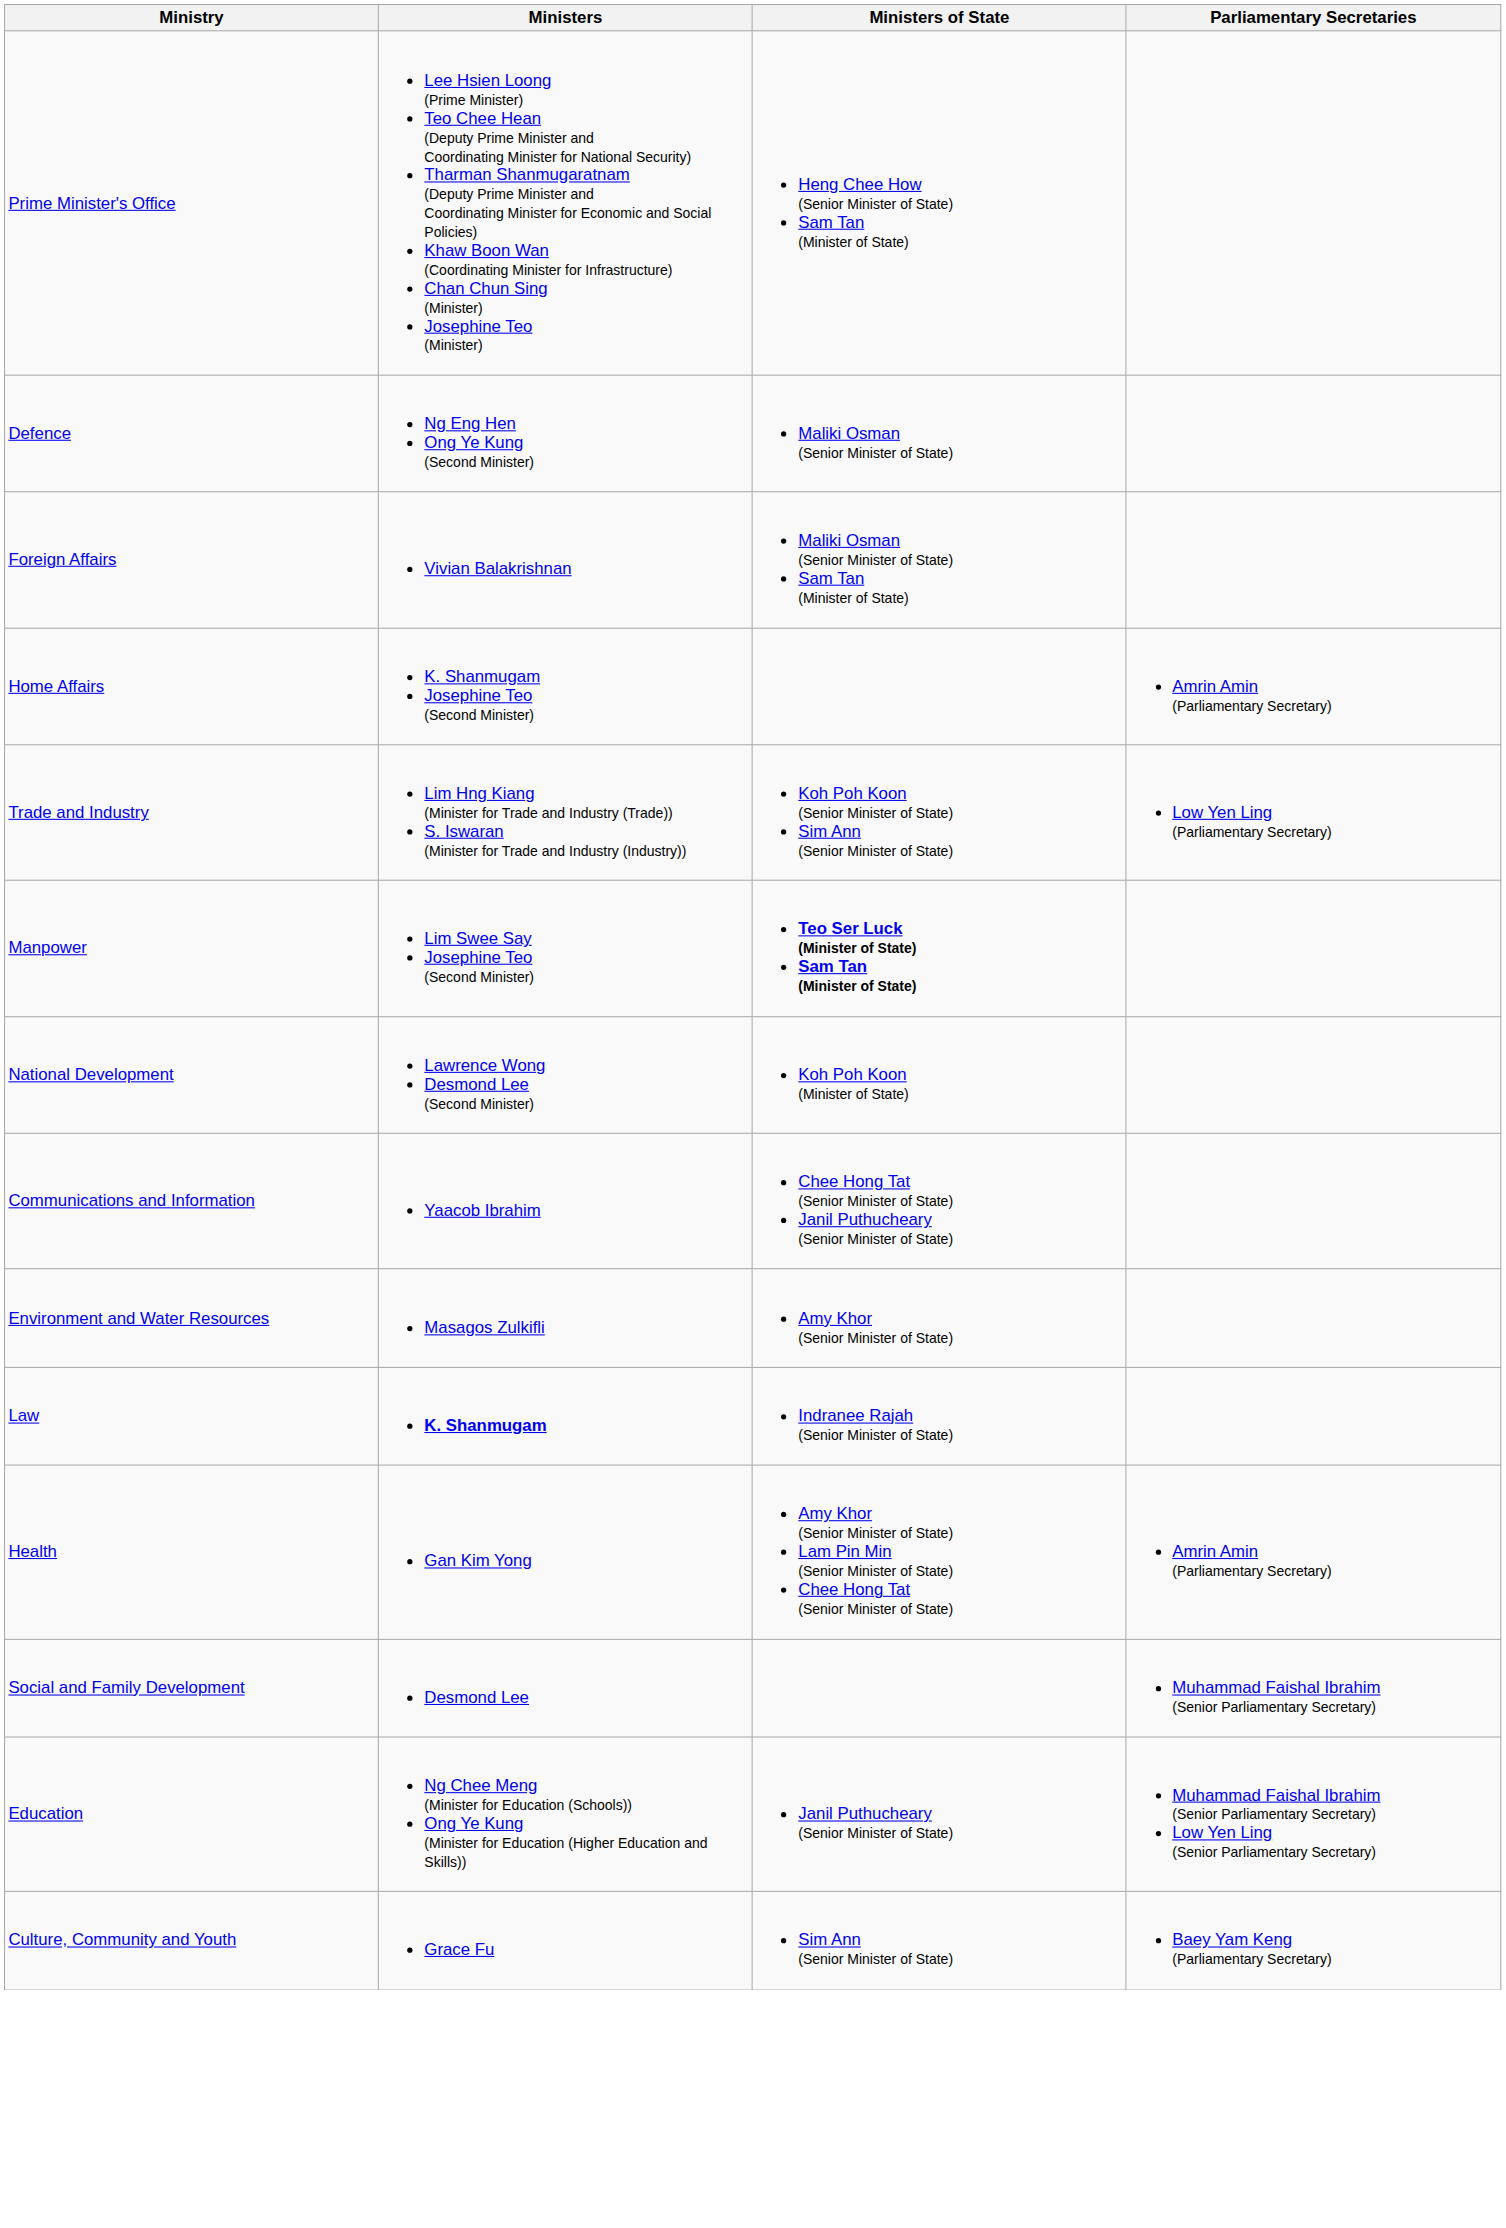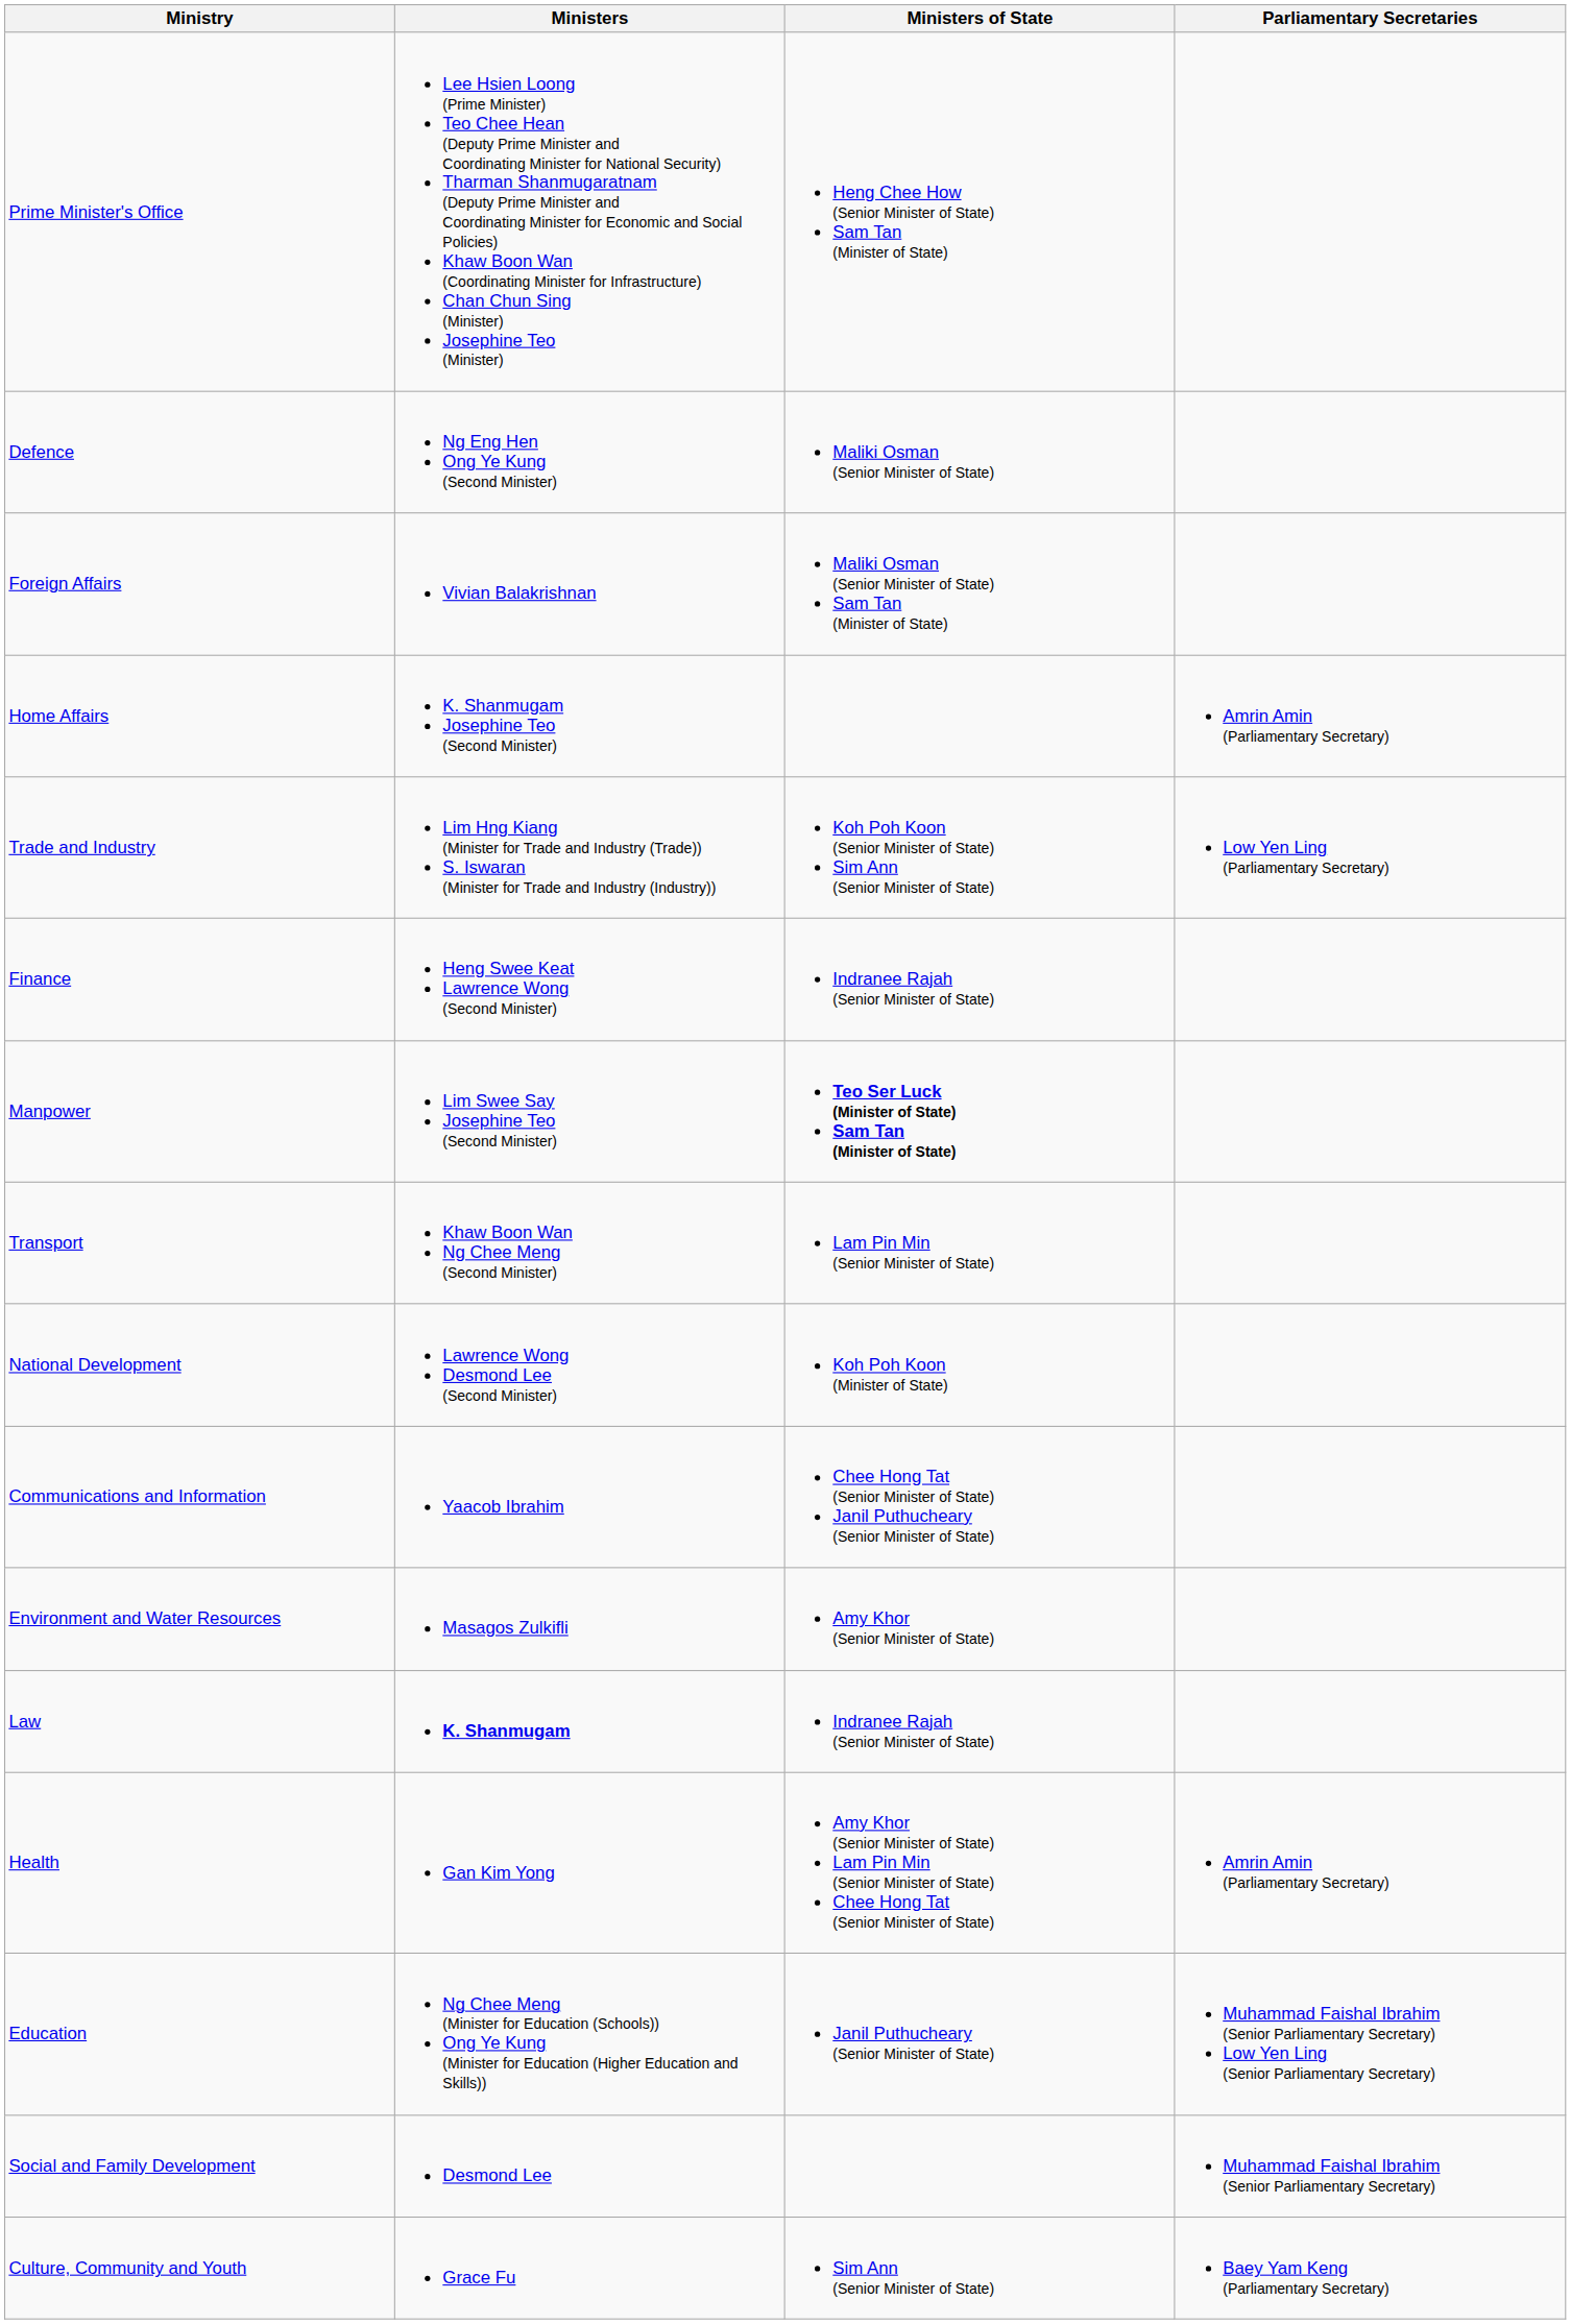+ row: Finance | Heng Swee Keat Lawrence Wong (Second Minister) | Indranee Rajah (Senior Minister of State)
+ row: Transport | Khaw Boon Wan Ng Chee Meng (Second Minister) | Lam Pin Min (Senior Minister of State)
rows swapped: Education <-> Social and Family Development
